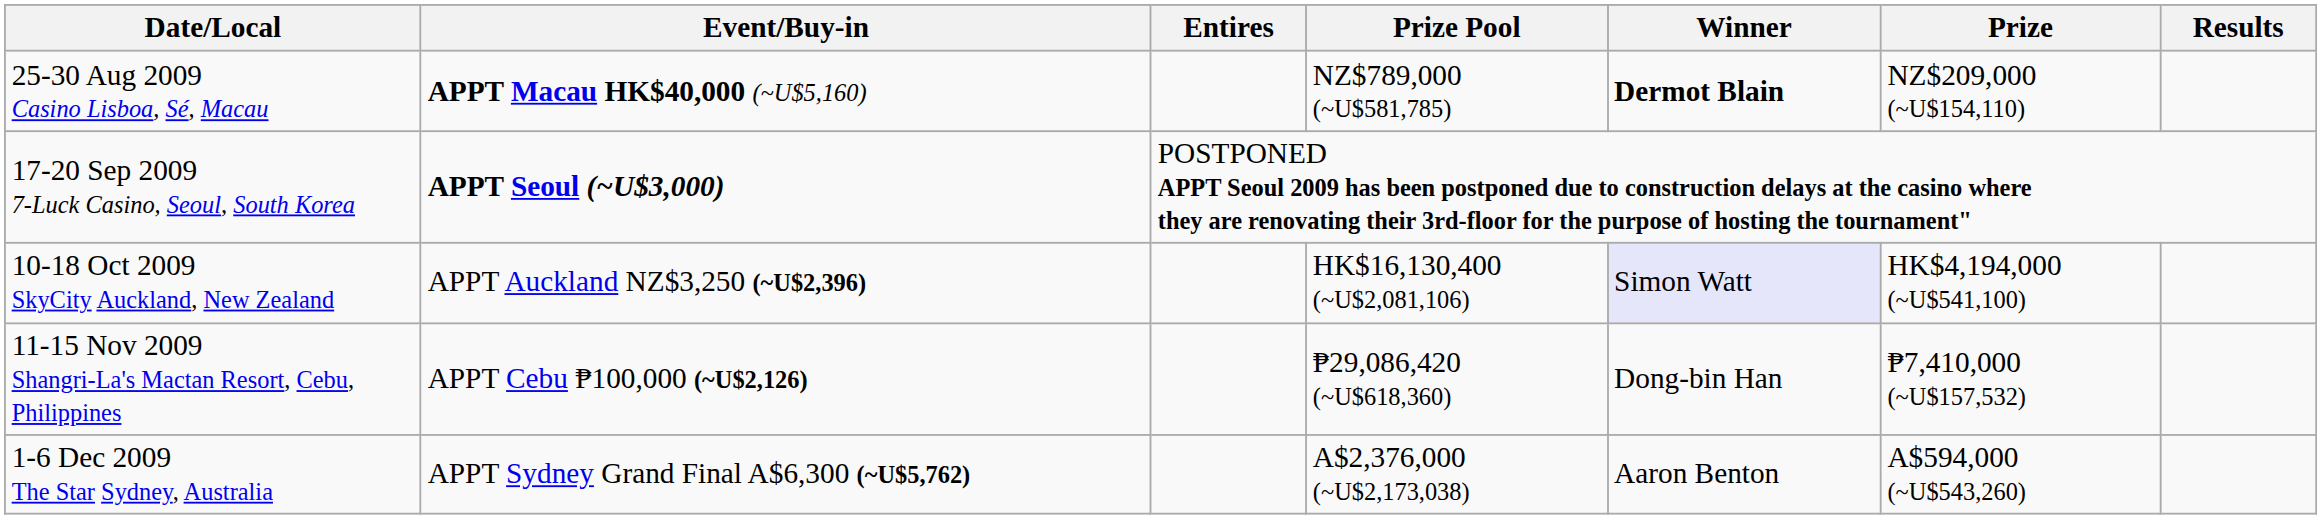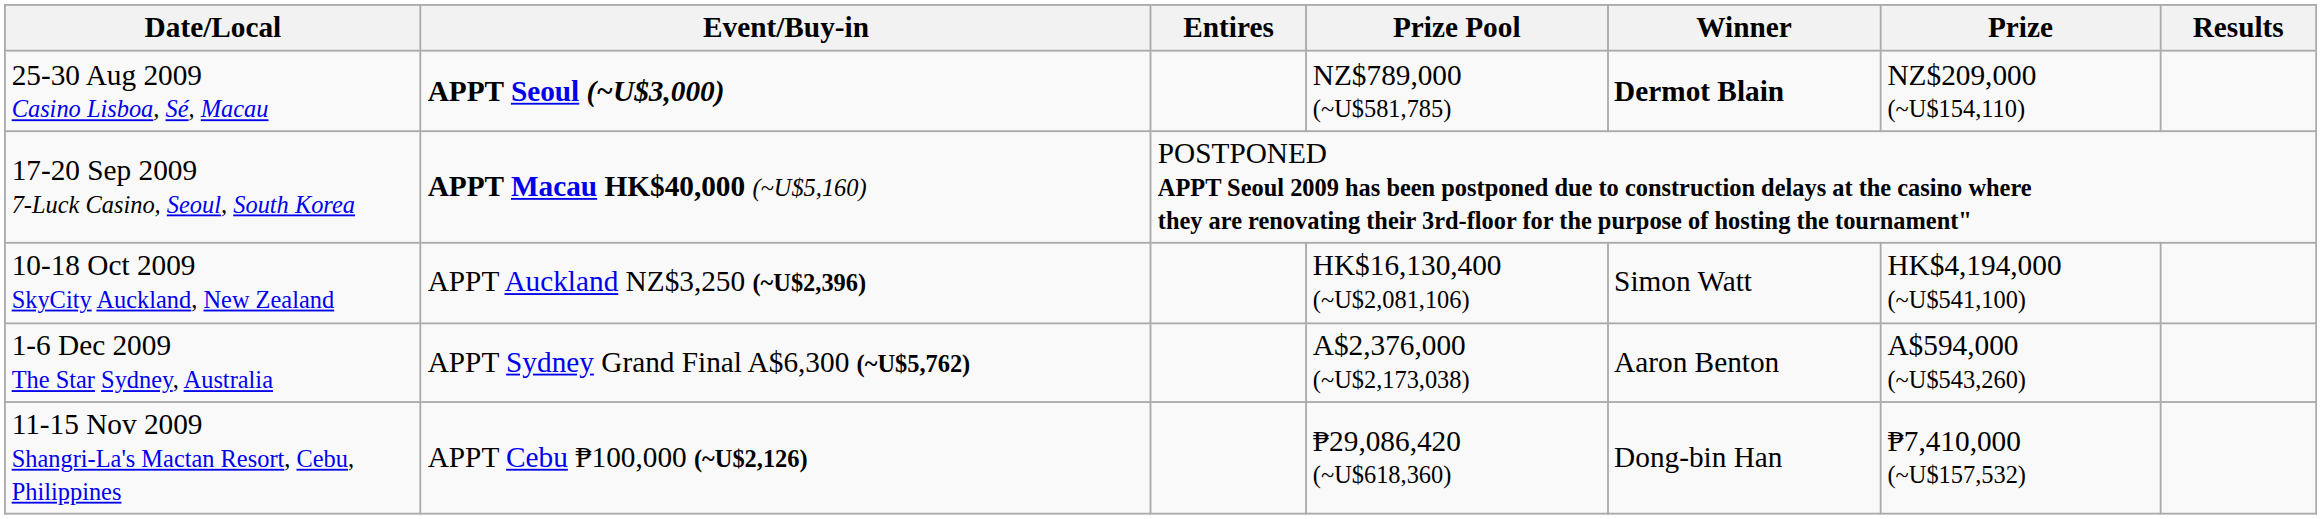25-30 Aug 2009 Casino Lisboa, Sé, Macau | Event/Buy-in: APPT Macau HK$40,000 (~U$5,160) -> APPT Seoul (~U$3,000)
17-20 Sep 2009 7-Luck Casino, Seoul, South Korea | Event/Buy-in: APPT Seoul (~U$3,000) -> APPT Macau HK$40,000 (~U$5,160)
10-18 Oct 2009 SkyCity Auckland, New Zealand | Winner: lavender background -> no background
rows swapped: 11-15 Nov 2009 Shangri-La's Mactan Resort, Cebu, Philippines <-> 1-6 Dec 2009 The Star Sydney, Australia
